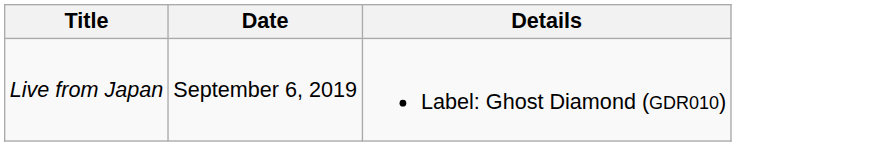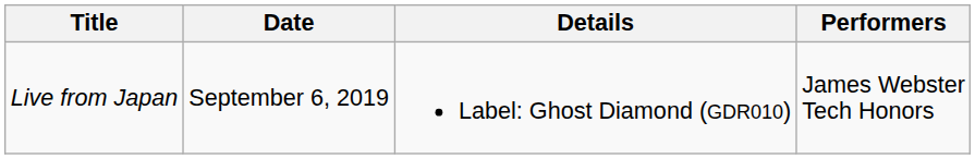+ column: Performers | James Webster Tech Honors
